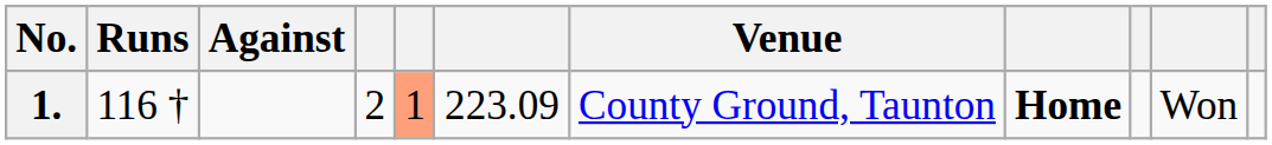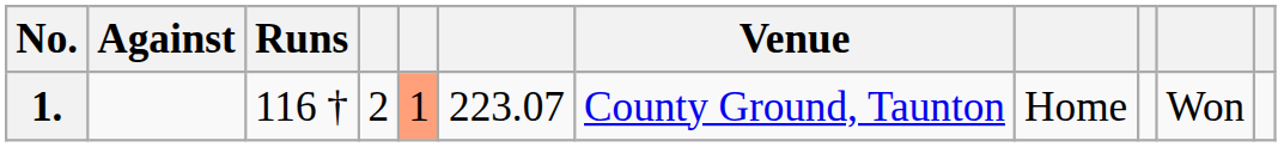columns swapped: Runs <-> Against
1. | column 6: 223.09 -> 223.07
1. | column 8: bold -> normal
